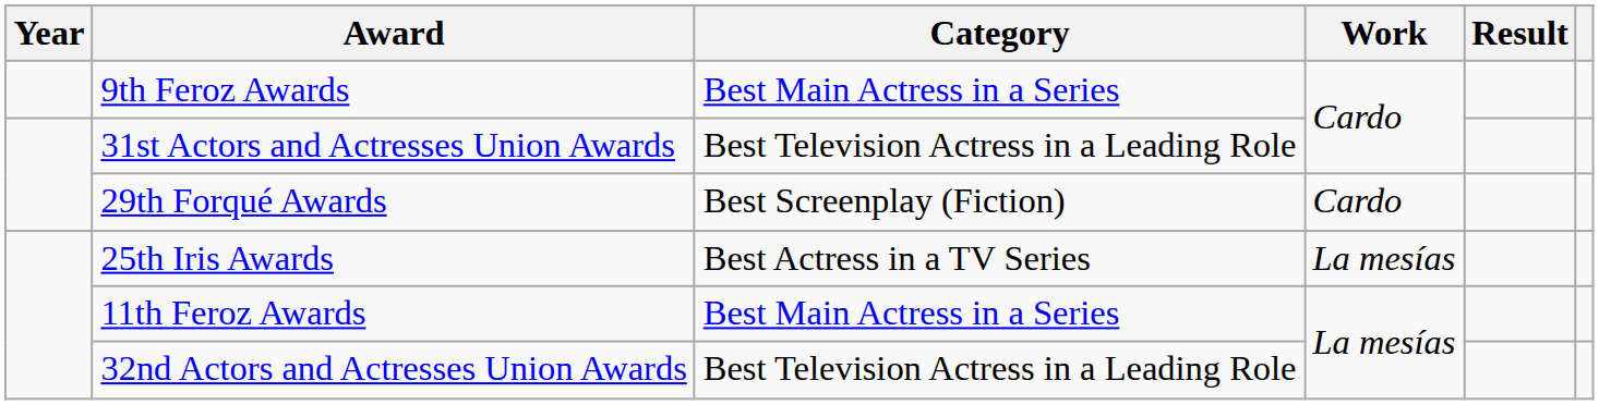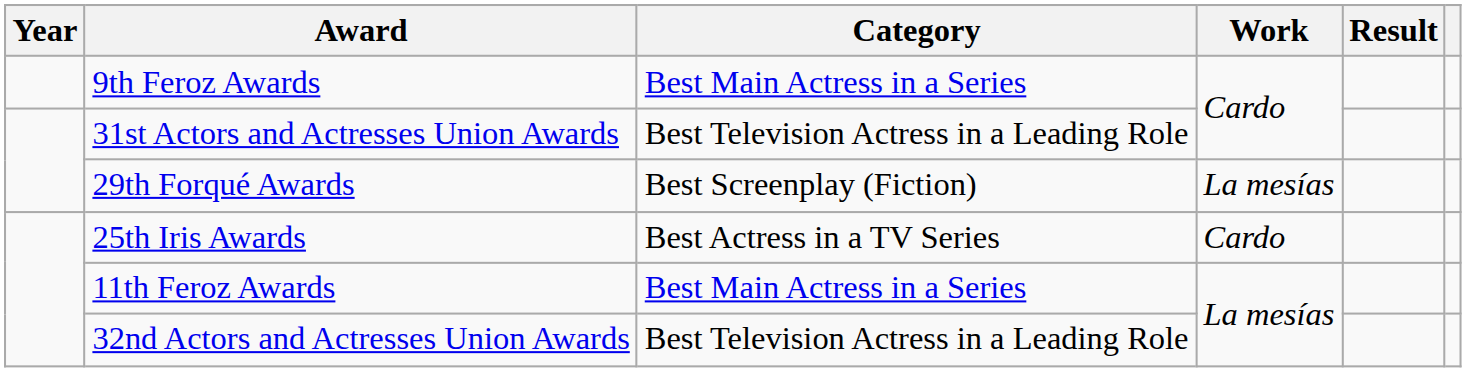29th Forqué Awards | Work: Cardo -> La mesías
25th Iris Awards | Work: La mesías -> Cardo
